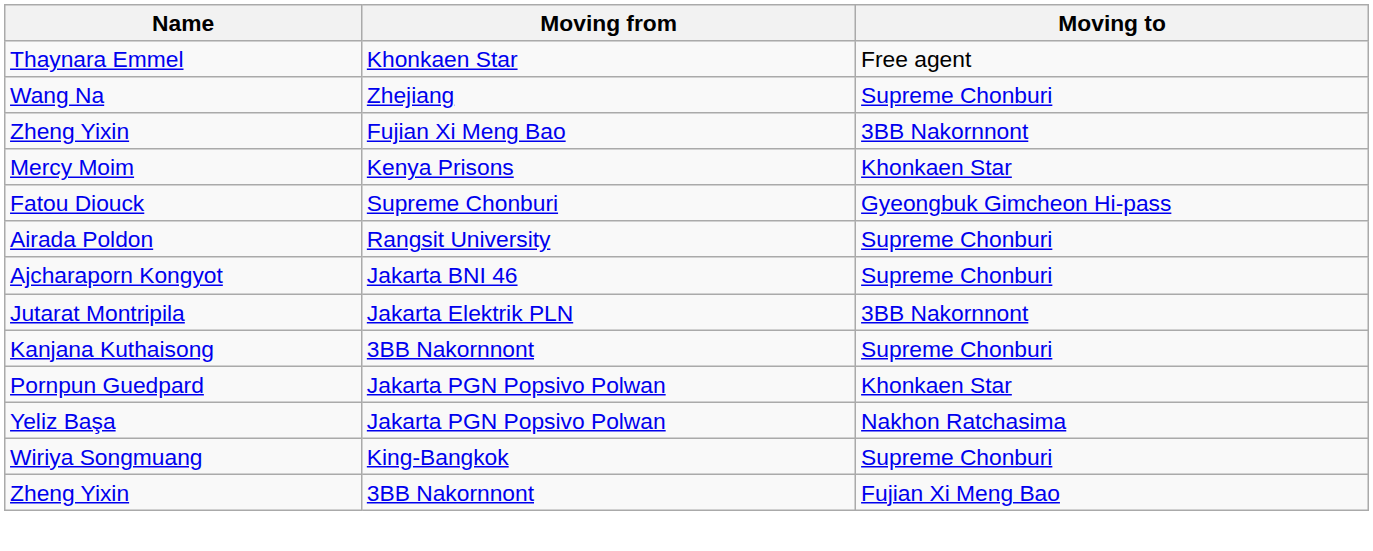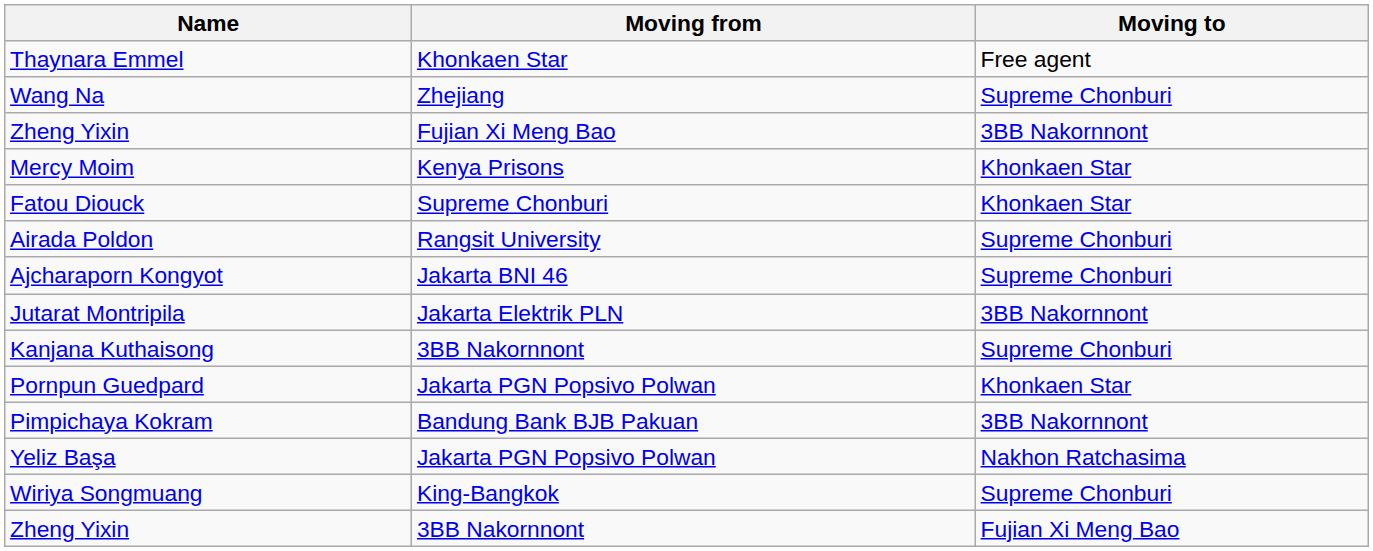Fatou Diouck | Moving to: Gyeongbuk Gimcheon Hi-pass -> Khonkaen Star
+ row: Pimpichaya Kokram | Bandung Bank BJB Pakuan | 3BB Nakornnont
